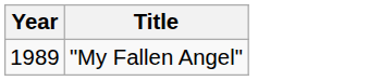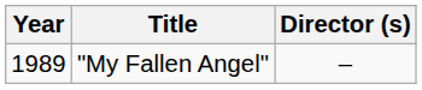+ column: Director (s) | –
